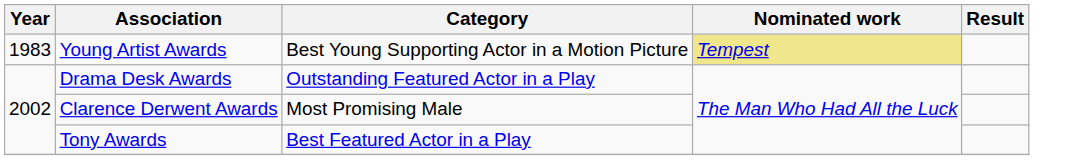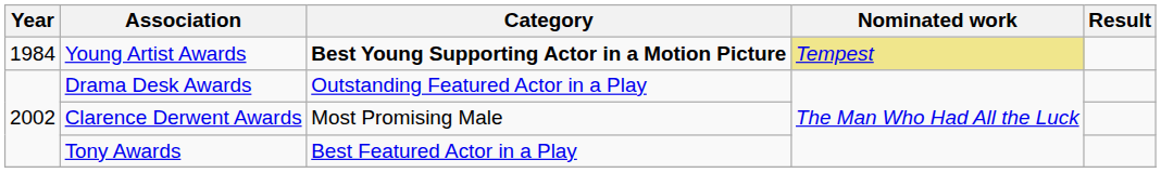Young Artist Awards | Year: 1983 -> 1984
Young Artist Awards | Category: normal -> bold
